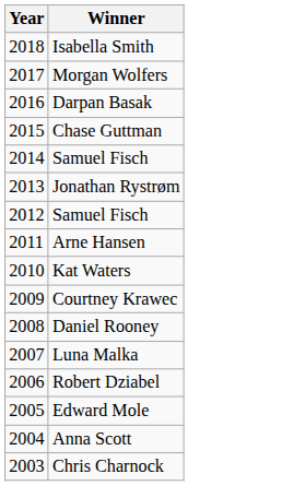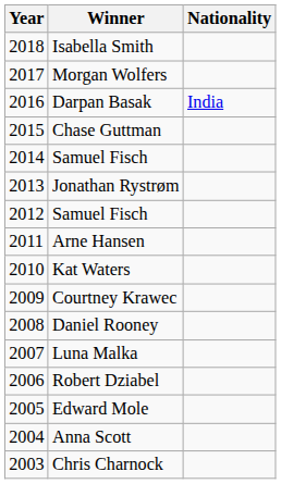+ column: Nationality | India
